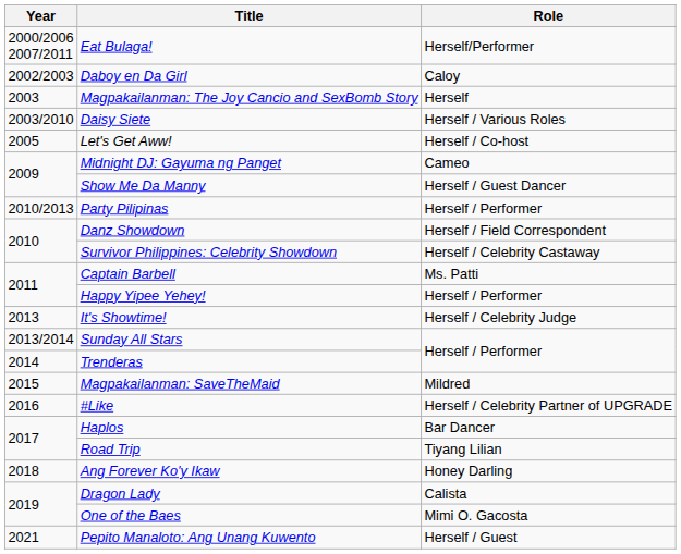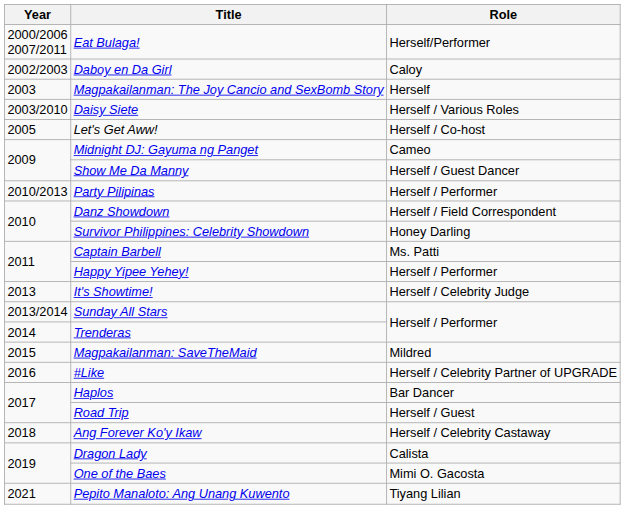Survivor Philippines: Celebrity Showdown | Role: Herself / Celebrity Castaway -> Honey Darling
Road Trip | Role: Tiyang Lilian -> Herself / Guest
Ang Forever Ko'y Ikaw | Role: Honey Darling -> Herself / Celebrity Castaway
Pepito Manaloto: Ang Unang Kuwento | Role: Herself / Guest -> Tiyang Lilian
